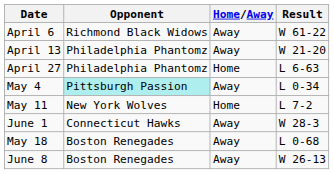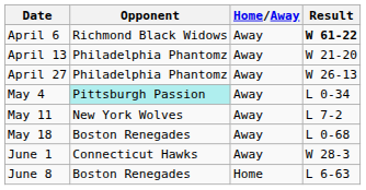April 6 | Result: normal -> bold
April 27 | Home/Away: Home -> Away
April 27 | Result: L 6-63 -> W 26-13
May 11 | Home/Away: Home -> Away
rows swapped: May 18 <-> June 1
June 8 | Home/Away: Away -> Home
June 8 | Result: W 26-13 -> L 6-63
